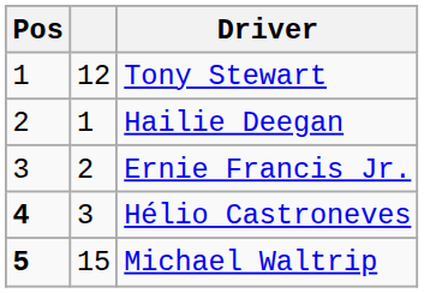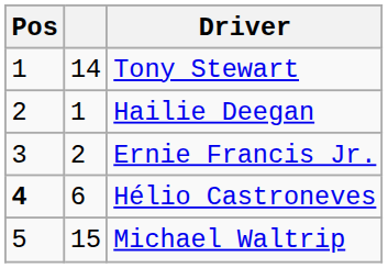Tony Stewart | column 2: 12 -> 14
Hélio Castroneves | column 2: 3 -> 6
Michael Waltrip | Pos: bold -> normal
